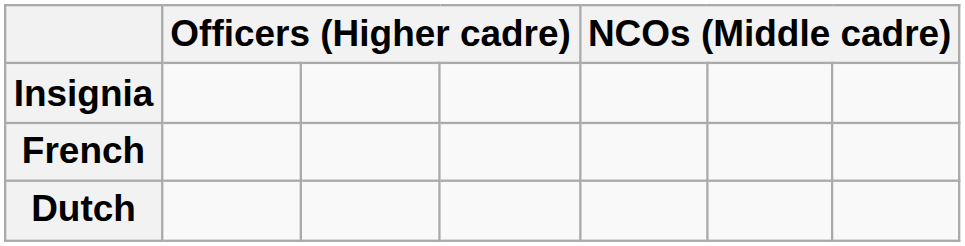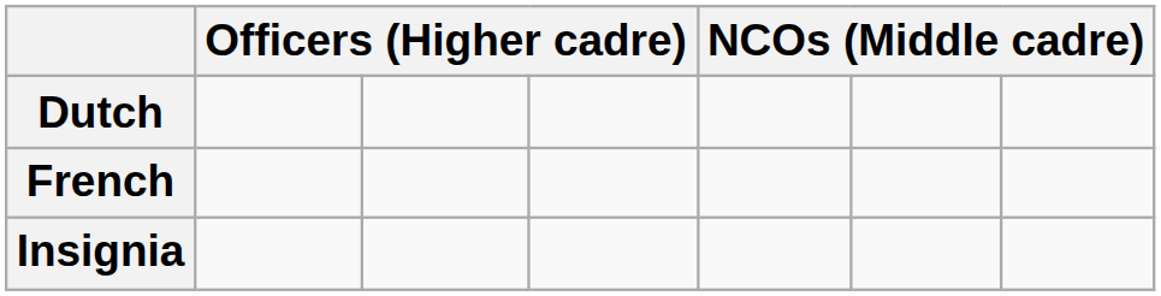rows swapped: Insignia <-> Dutch
